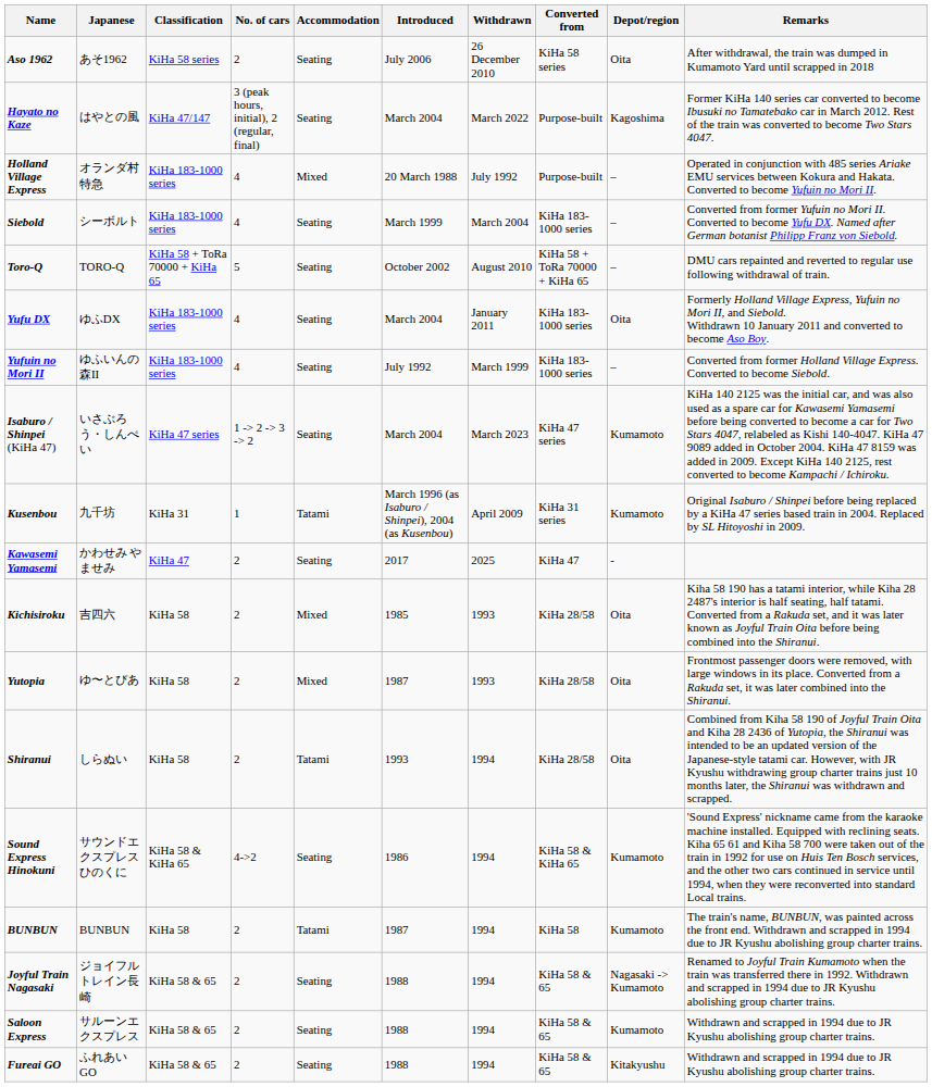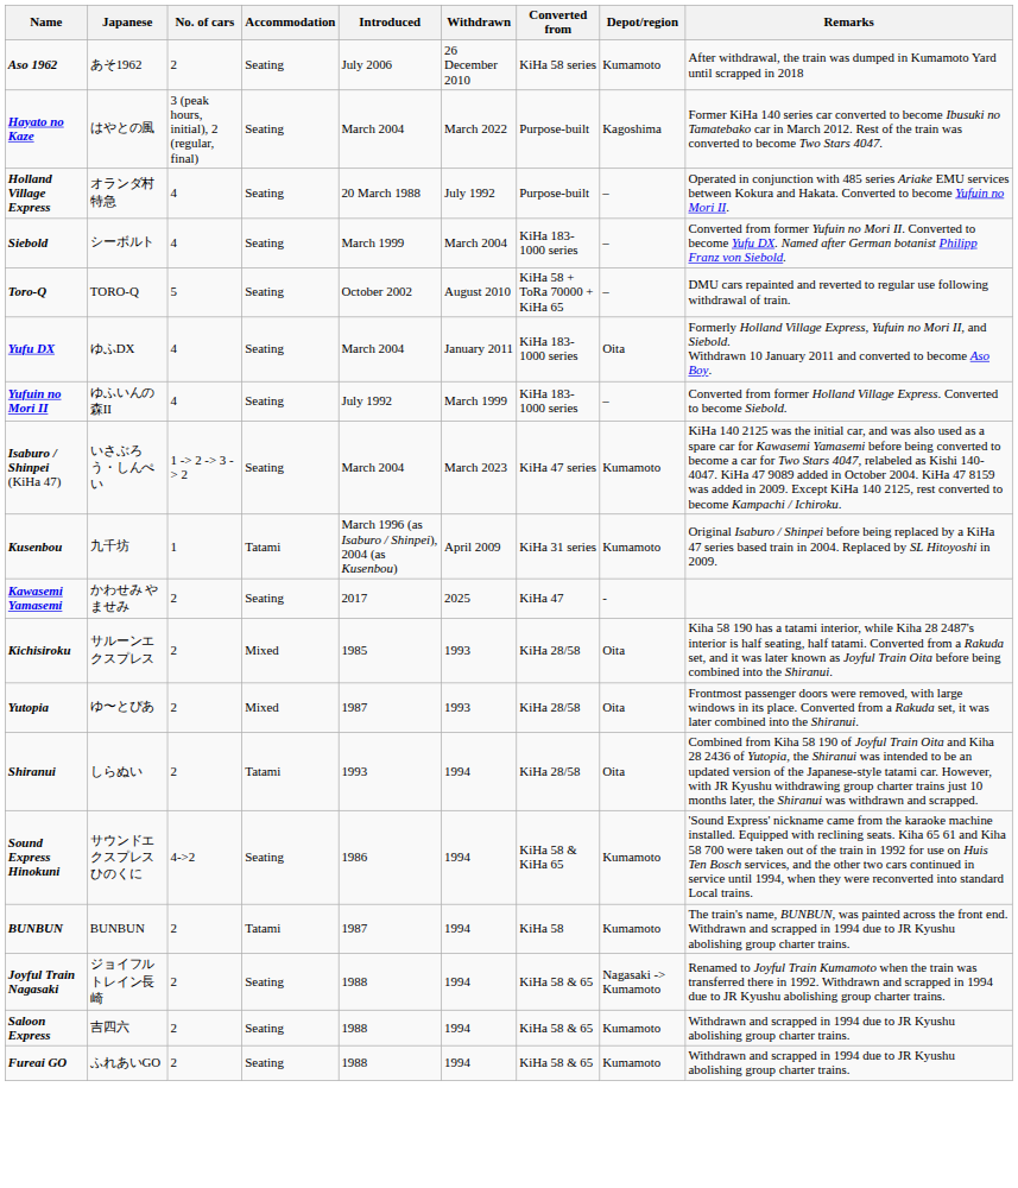- column: Classification | KiHa 58 series | KiHa 47/147 | KiHa 183-1000 series | KiHa 183-1000 series | KiHa 58 + ToRa 70000 + KiHa 65 | KiHa 183-1000 series | KiHa 183-1000 series | KiHa 47 series | KiHa 31 | KiHa 47 | KiHa 58 | KiHa 58 | KiHa 58 | KiHa 58 & KiHa 65 | KiHa 58 | KiHa 58 & 65 | KiHa 58 & 65 | KiHa 58 & 65
Aso 1962 | Depot/region: Oita -> Kumamoto
Holland Village Express | Accommodation: Mixed -> Seating
Kichisiroku | Japanese: 吉四六 -> サルーンエクスプレス
Saloon Express | Japanese: サルーンエクスプレス -> 吉四六
Fureai GO | Depot/region: Kitakyushu -> Kumamoto
